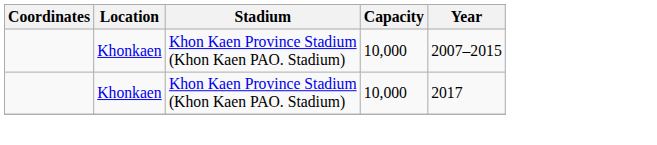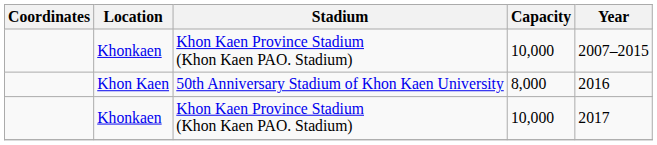+ row: Khon Kaen | 50th Anniversary Stadium of Khon Kaen University | 8,000 | 2016
